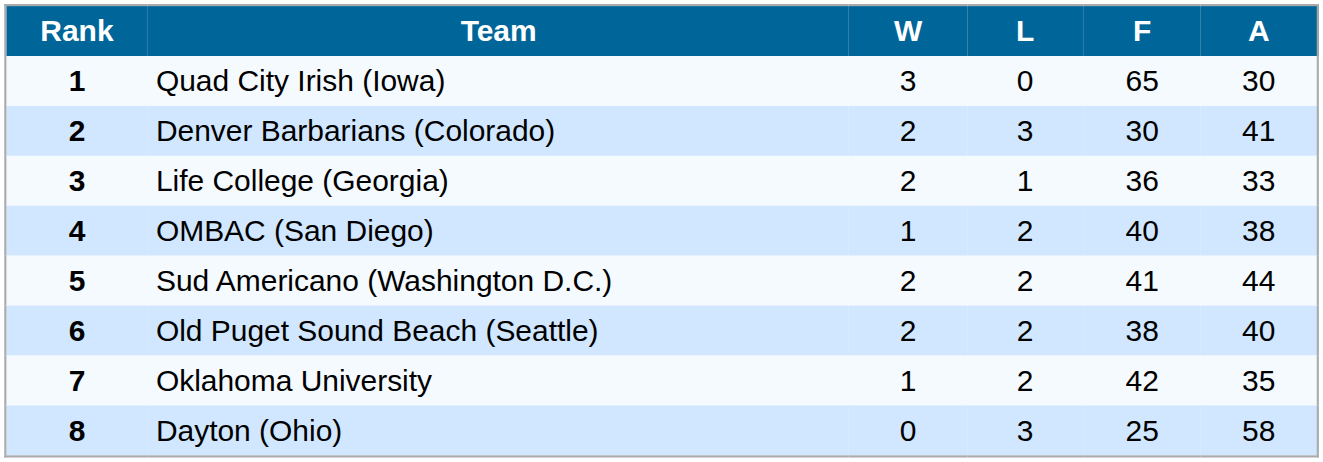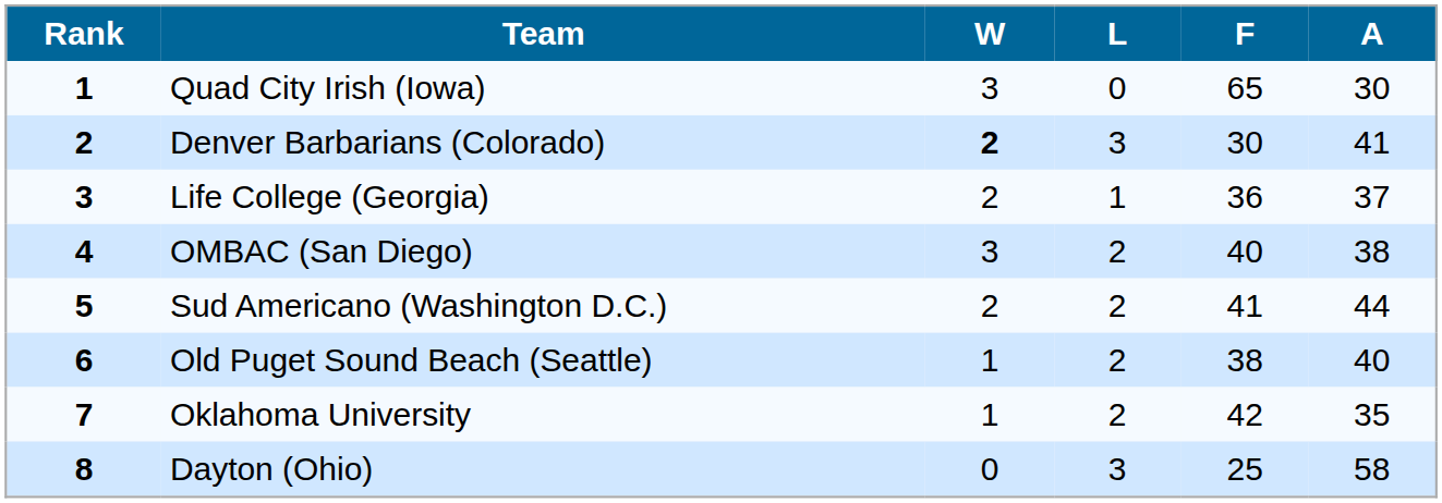Denver Barbarians (Colorado) | W: normal -> bold
Life College (Georgia) | A: 33 -> 37
OMBAC (San Diego) | W: 1 -> 3
Old Puget Sound Beach (Seattle) | W: 2 -> 1
